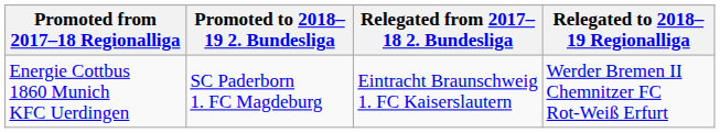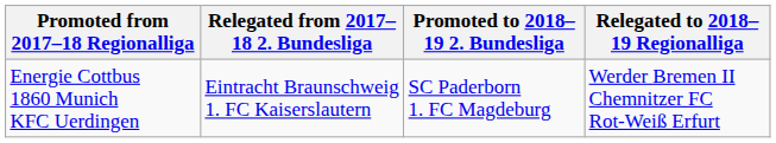columns swapped: Relegated from 2017–18 2. Bundesliga <-> Promoted to 2018–19 2. Bundesliga
